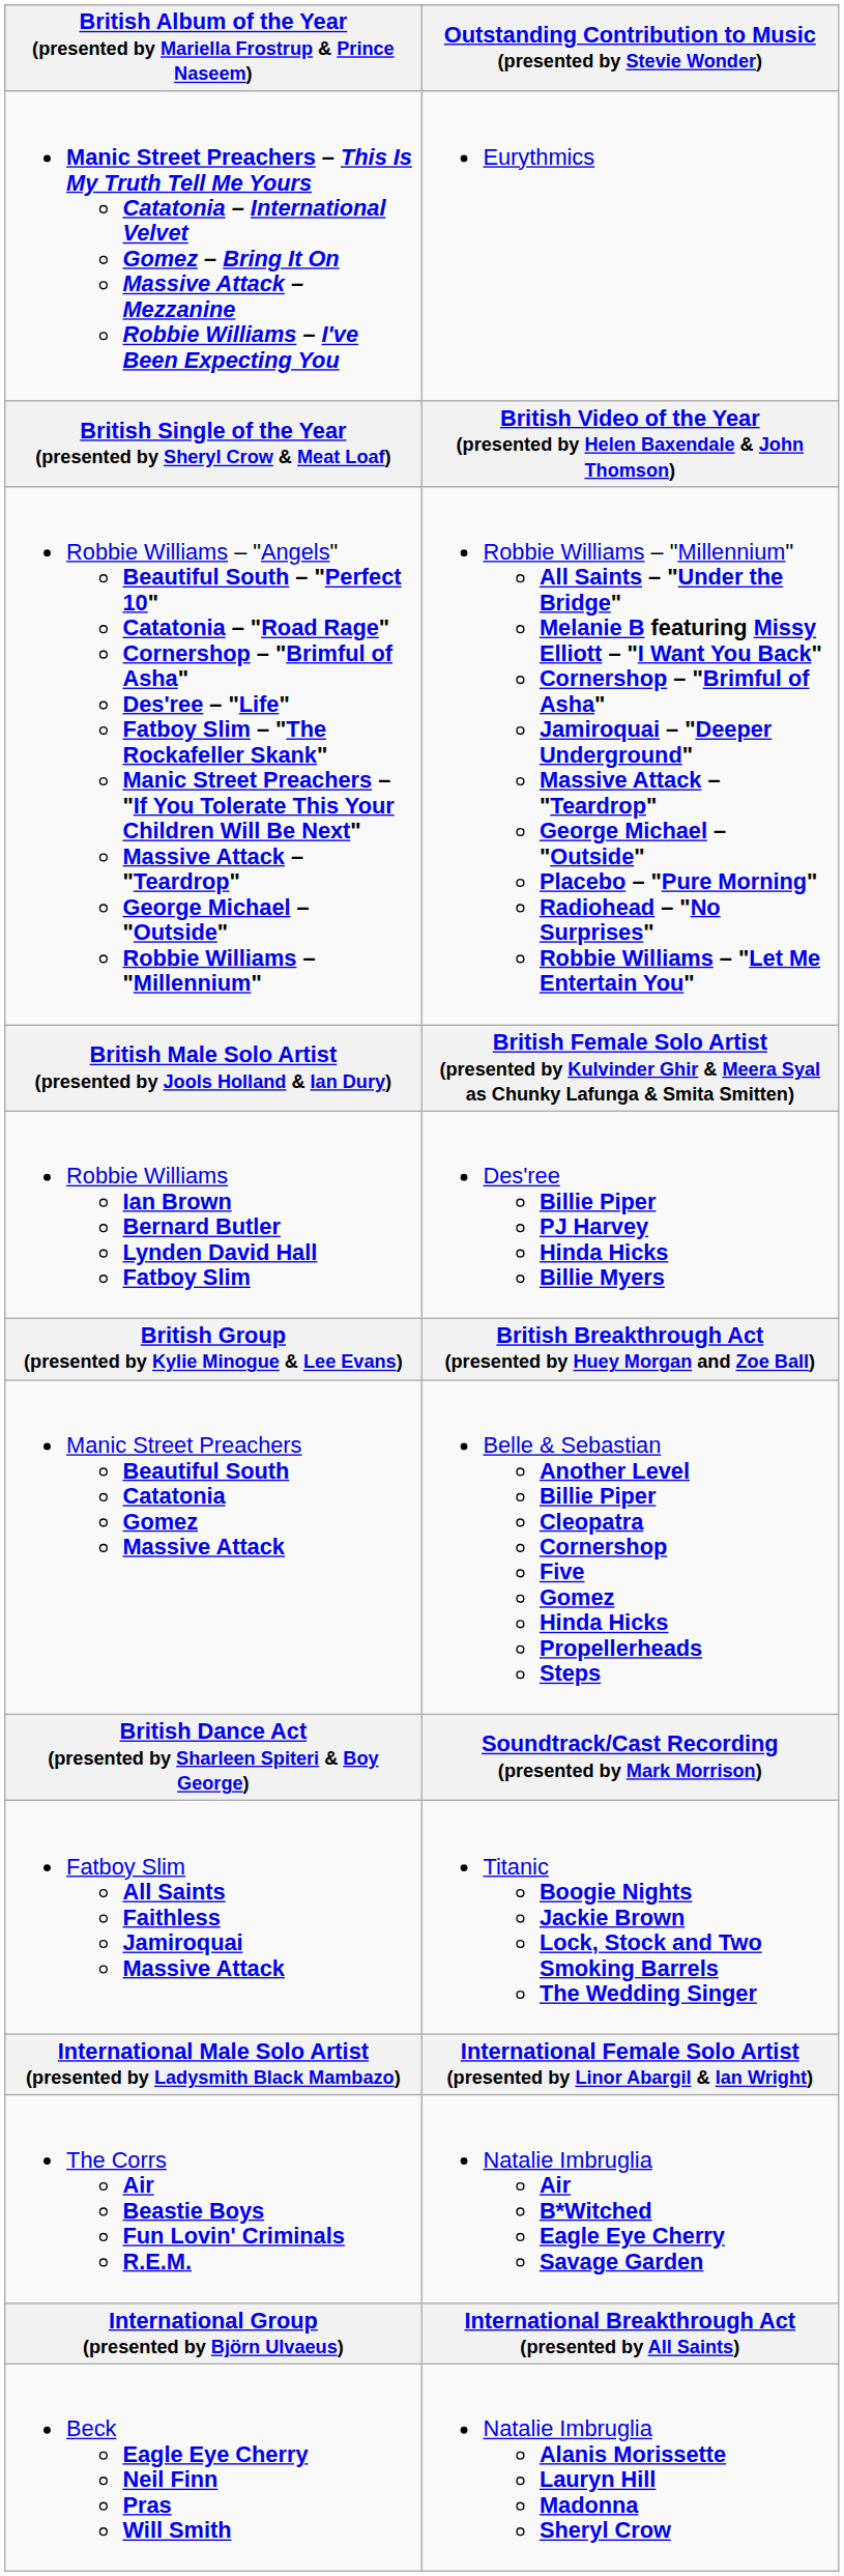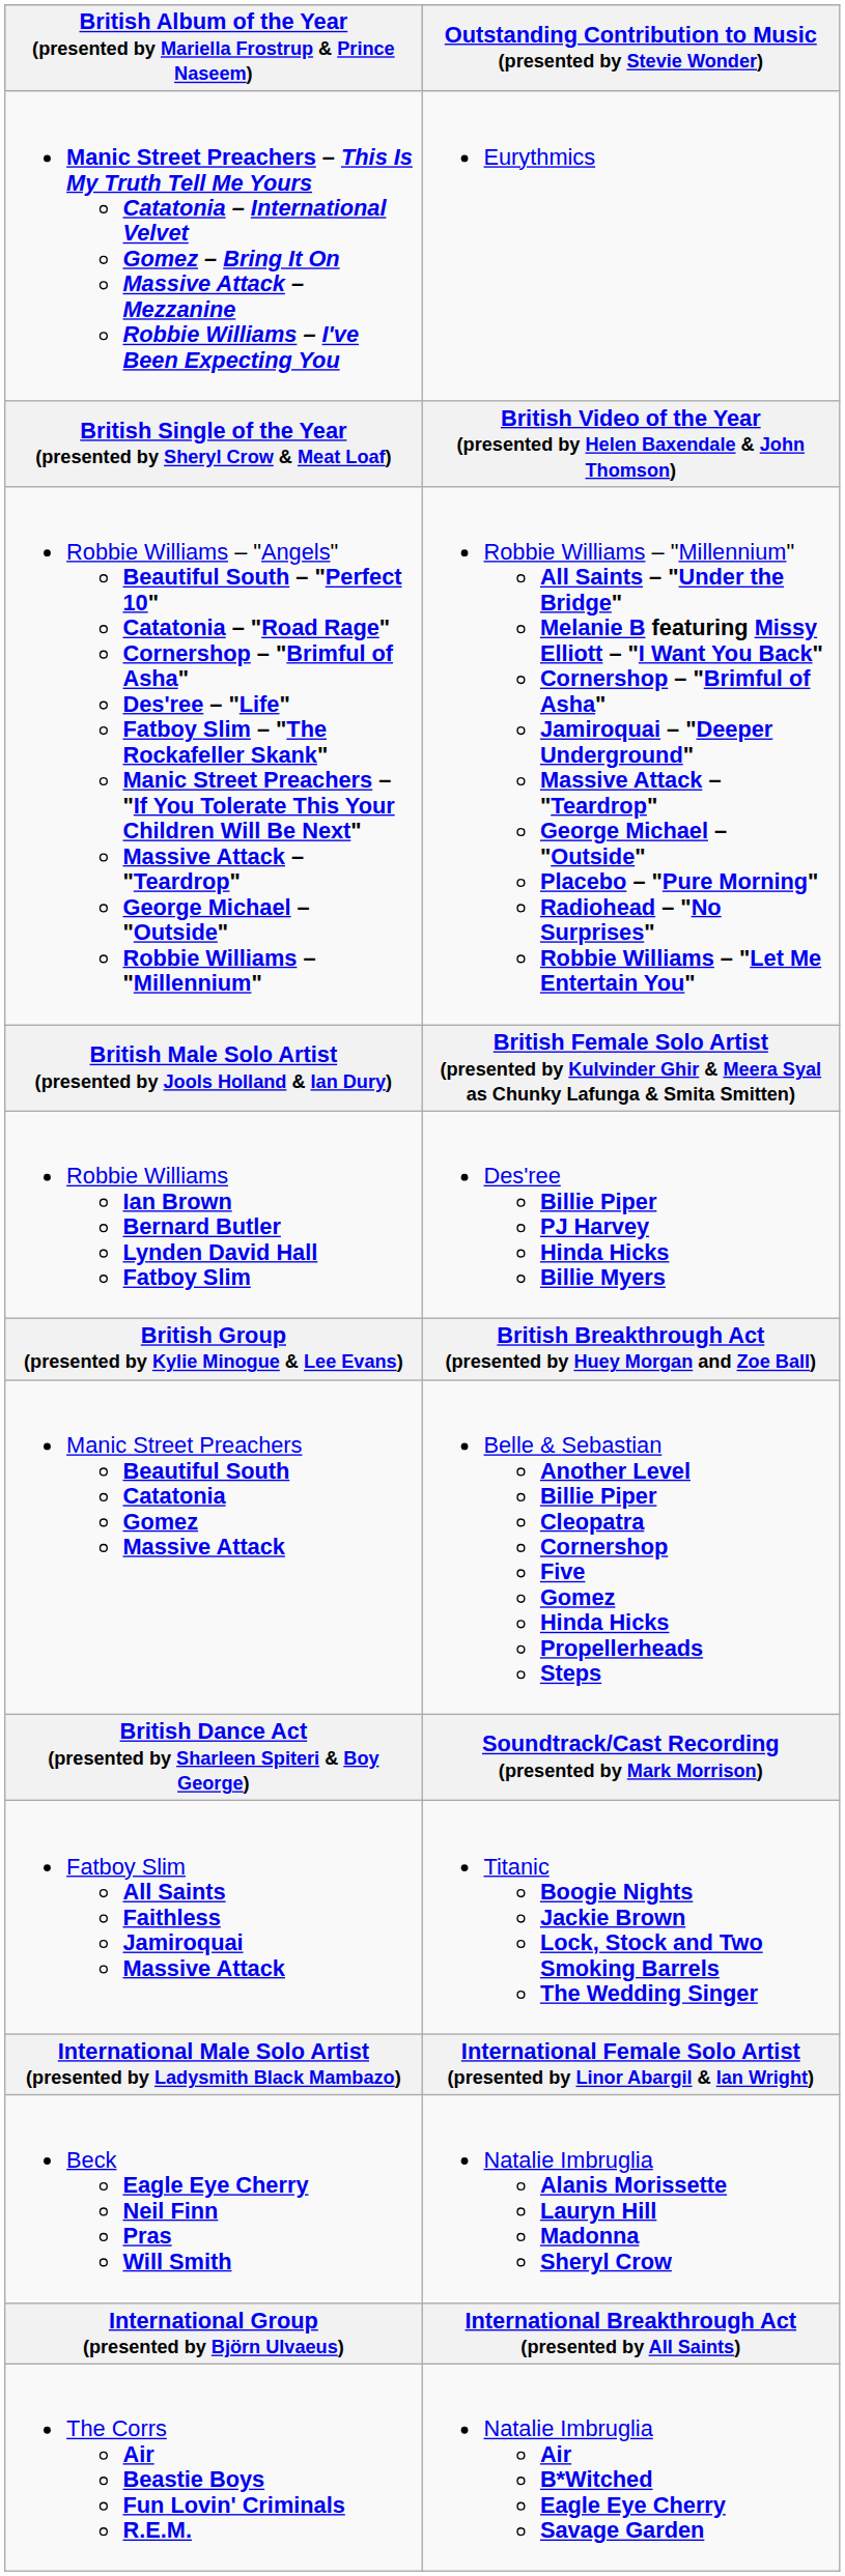rows swapped: Beck Eagle Eye Cherry Neil Finn Pras Will Smith <-> The Corrs Air Beastie Boys Fun Lovin' Criminals R.E.M.
